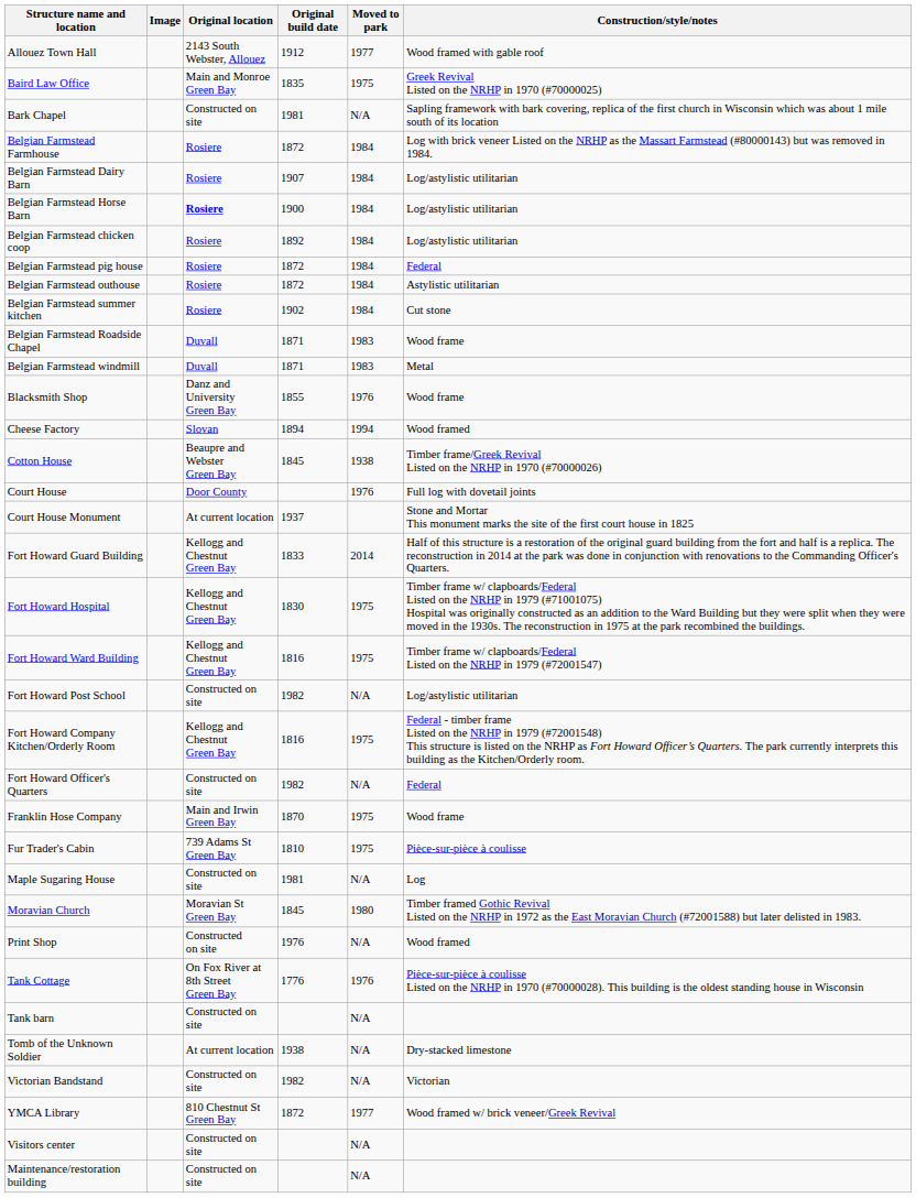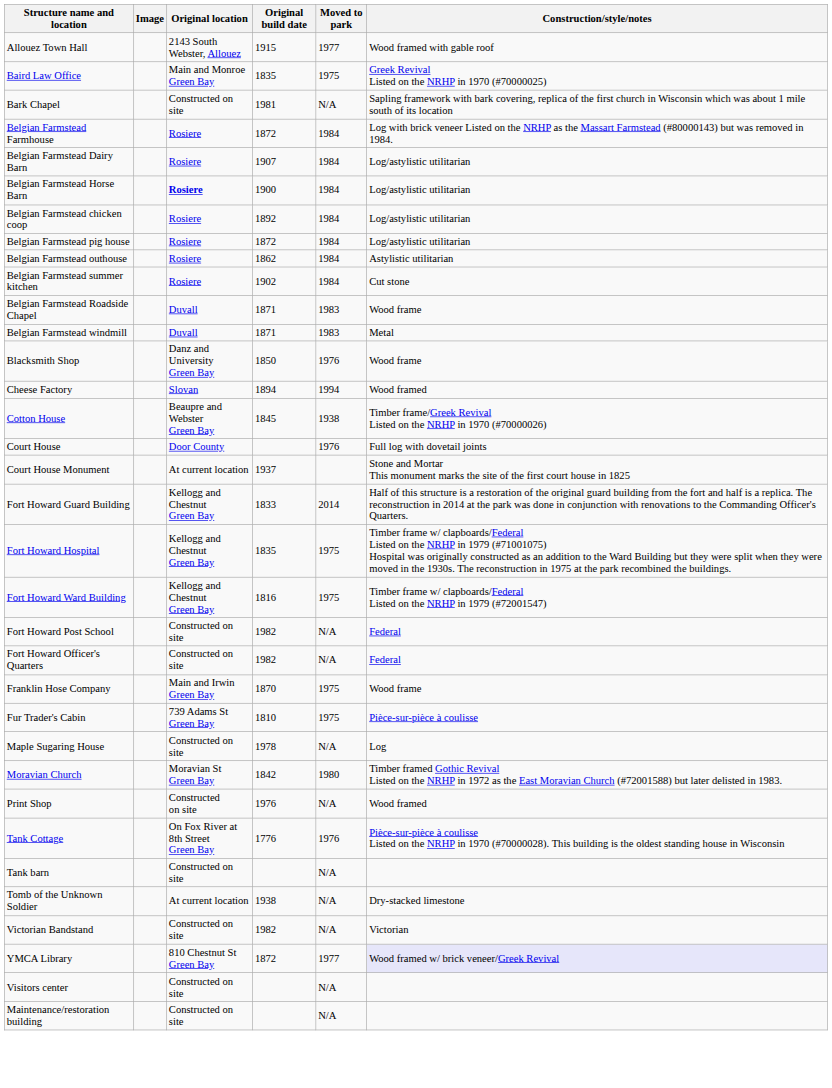Allouez Town Hall | Original build date: 1912 -> 1915
Belgian Farmstead pig house | Construction/style/notes: Federal -> Log/astylistic utilitarian
Belgian Farmstead outhouse | Original build date: 1872 -> 1862
Blacksmith Shop | Original build date: 1855 -> 1850
Fort Howard Hospital | Original build date: 1830 -> 1835
Fort Howard Post School | Construction/style/notes: Log/astylistic utilitarian -> Federal
- row: Fort Howard Company Kitchen/Orderly Room | Kellogg and Chestnut Green Bay | 1816 | 1975 | Federal - timber frame Listed on the NRHP in 1979 (#72001548) This structure is listed on the NRHP as Fort Howard Officer’s Quarters. The park currently interprets this building as the Kitchen/Orderly room.
Maple Sugaring House | Original build date: 1981 -> 1978
Moravian Church | Original build date: 1845 -> 1842
YMCA Library | Construction/style/notes: no background -> lavender background
